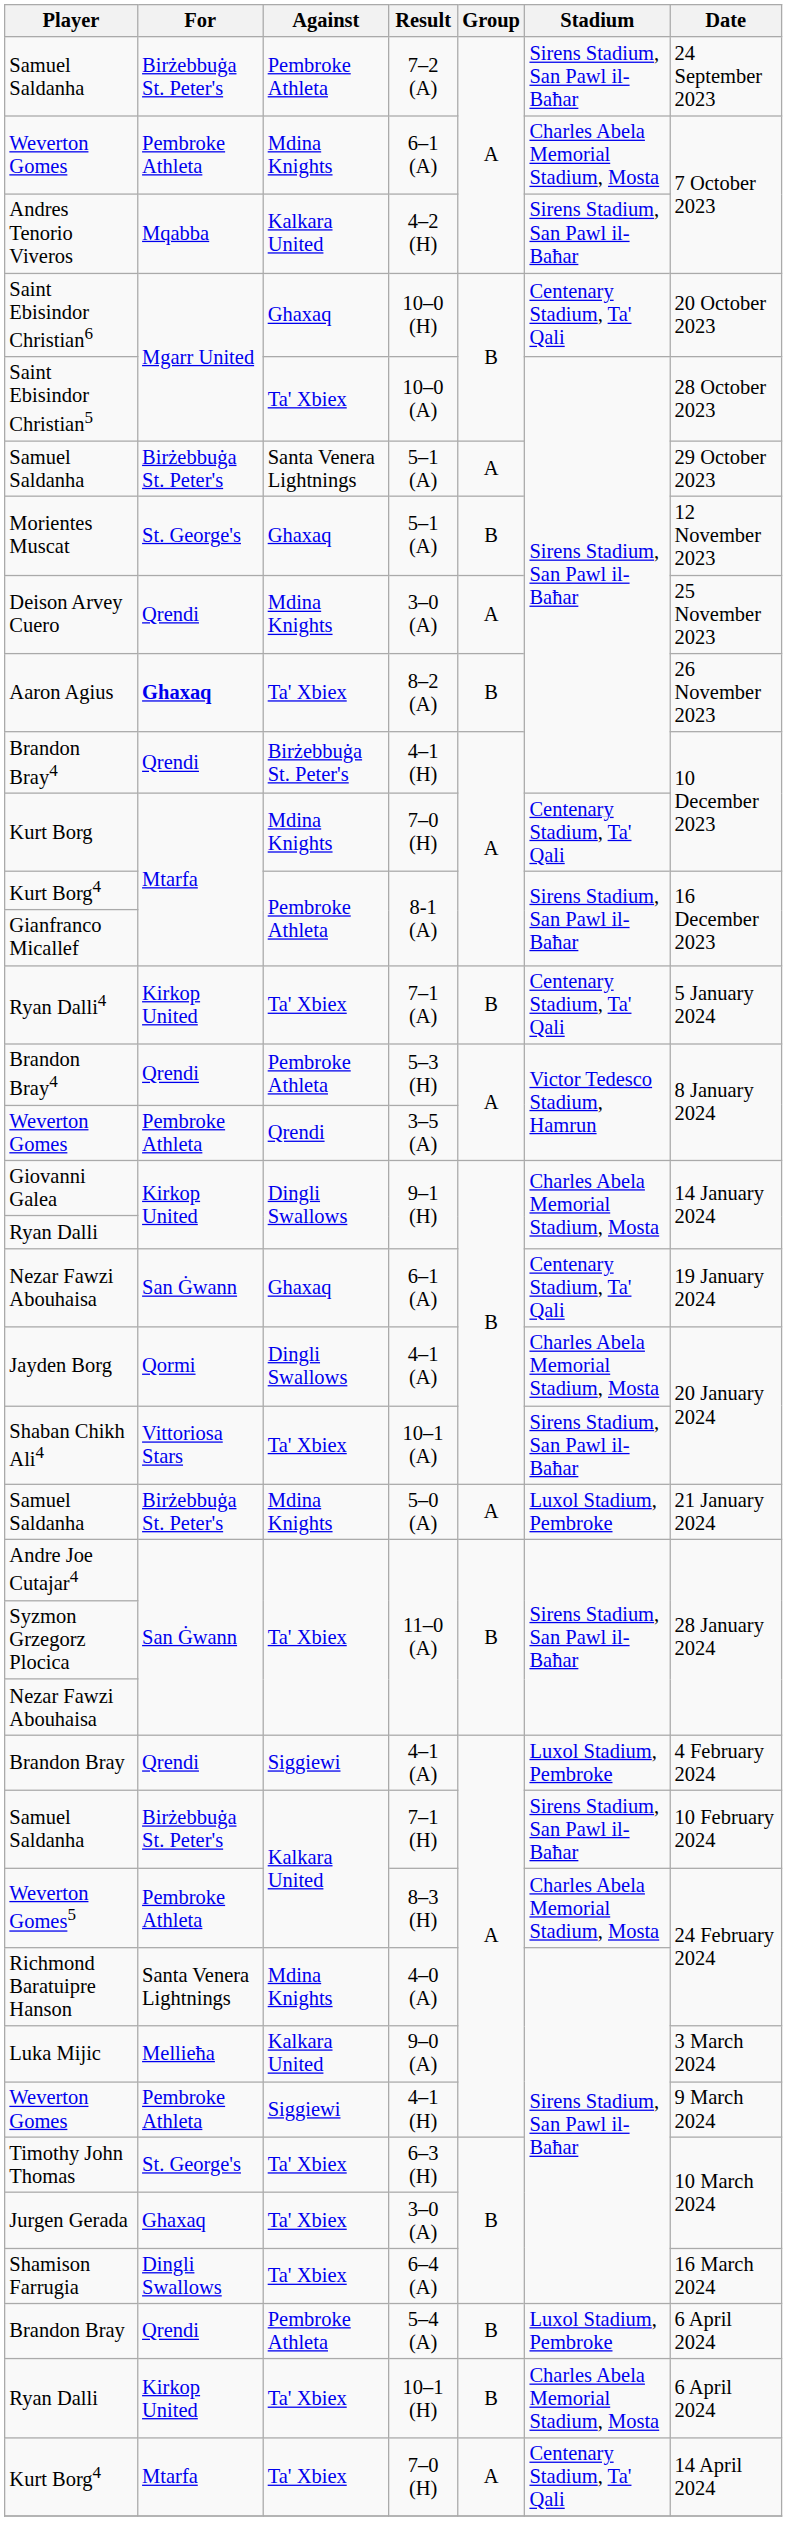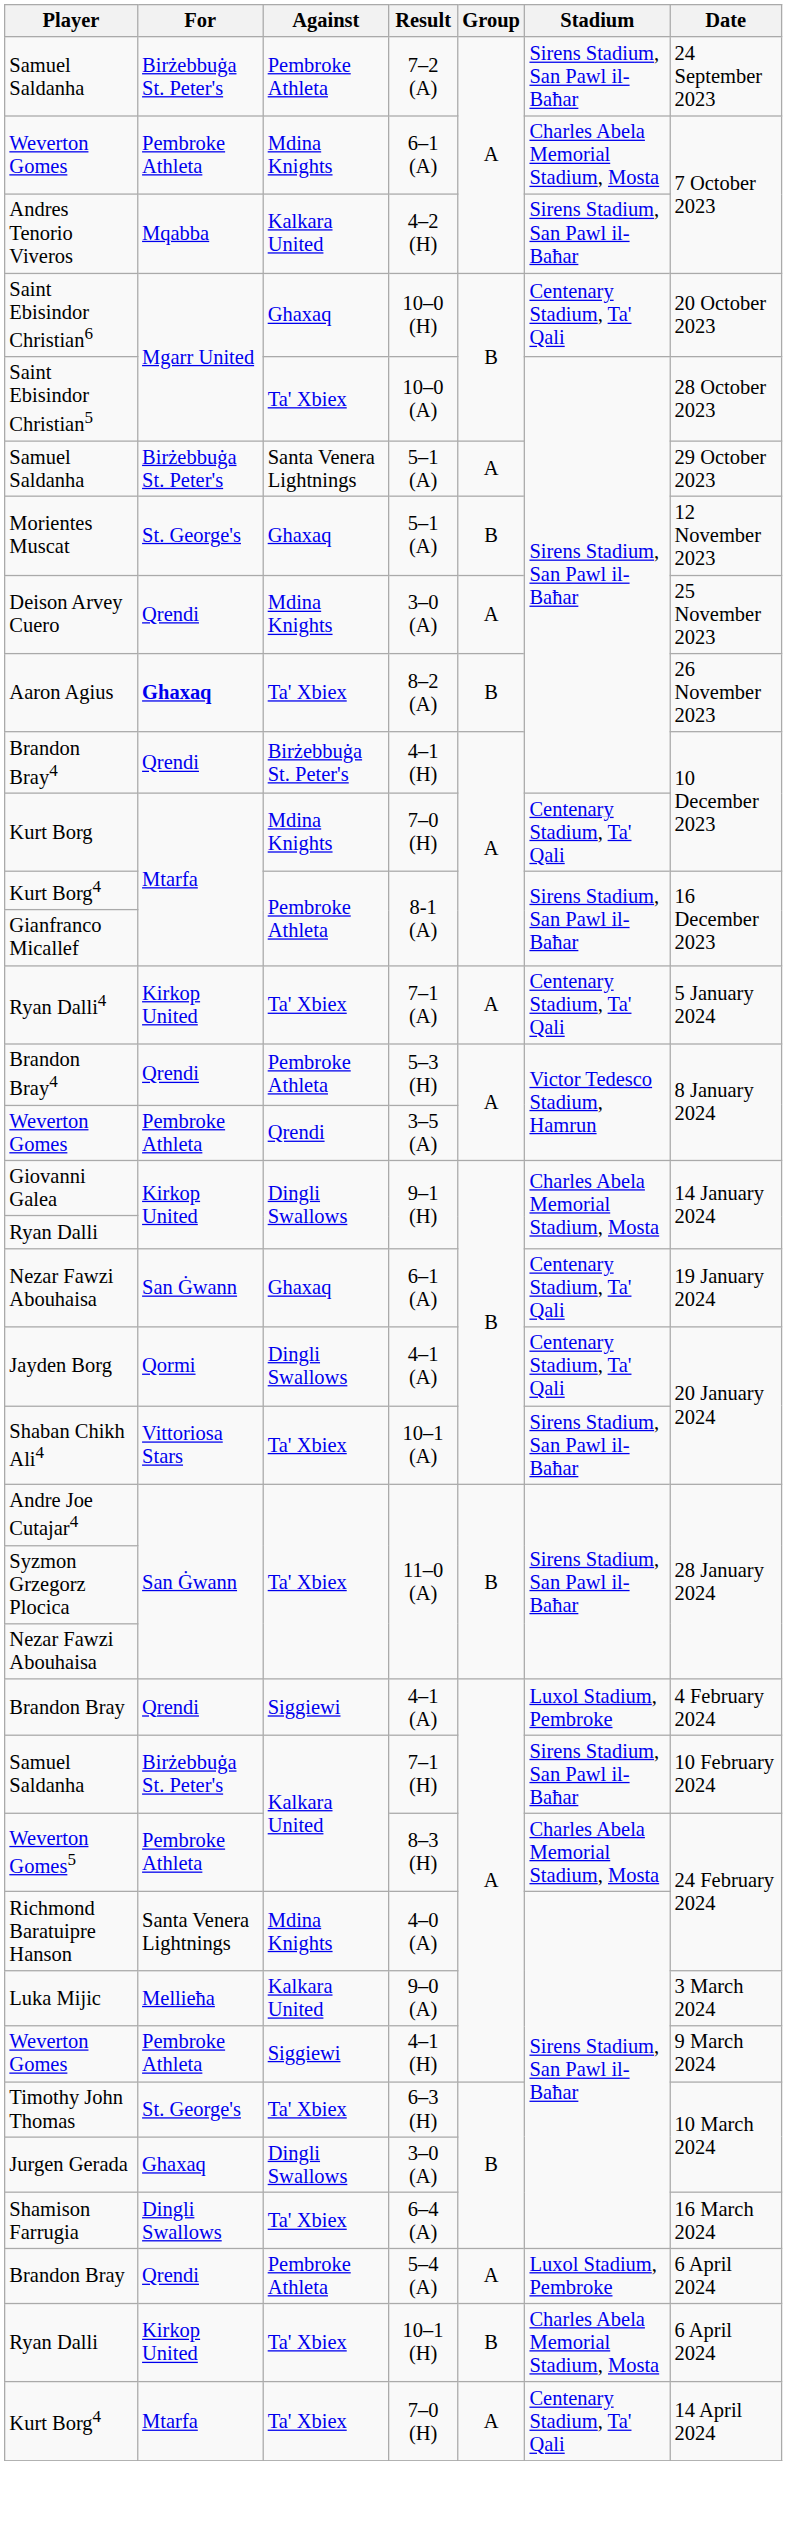Ryan Dalli4 | Group: B -> A
Jayden Borg | Stadium: Charles Abela Memorial Stadium, Mosta -> Centenary Stadium, Ta' Qali
- row: Samuel Saldanha | Birżebbuġa St. Peter's | Mdina Knights | 5–0 (A) | A | Luxol Stadium, Pembroke | 21 January 2024
Jurgen Gerada | Against: Ta' Xbiex -> Dingli Swallows
Brandon Bray / 5–4 (A) | Group: B -> A
